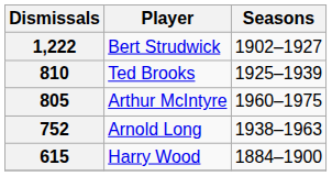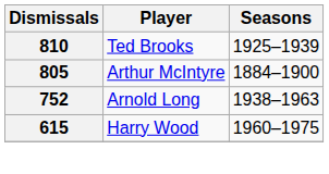- row: 1,222 | Bert Strudwick | 1902–1927
805 | Seasons: 1960–1975 -> 1884–1900
615 | Seasons: 1884–1900 -> 1960–1975
